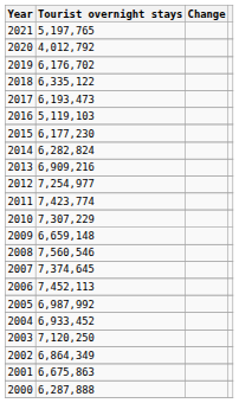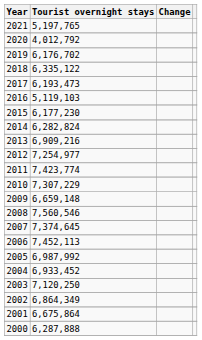2001 | Tourist overnight stays: 6,675,863 -> 6,675,864
